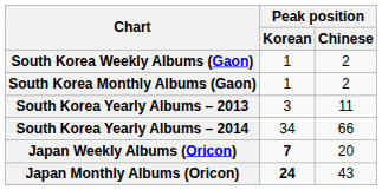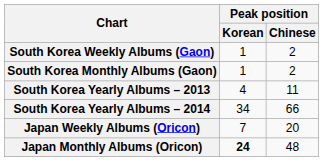South Korea Yearly Albums – 2013 | Peak position / Korean: 3 -> 4
Japan Weekly Albums (Oricon) | Peak position / Korean: bold -> normal
Japan Monthly Albums (Oricon) | Peak position / Chinese: 43 -> 48
